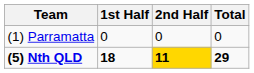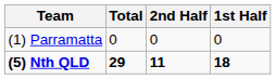columns swapped: 1st Half <-> Total
(5) Nth QLD | 2nd Half: gold background -> no background
